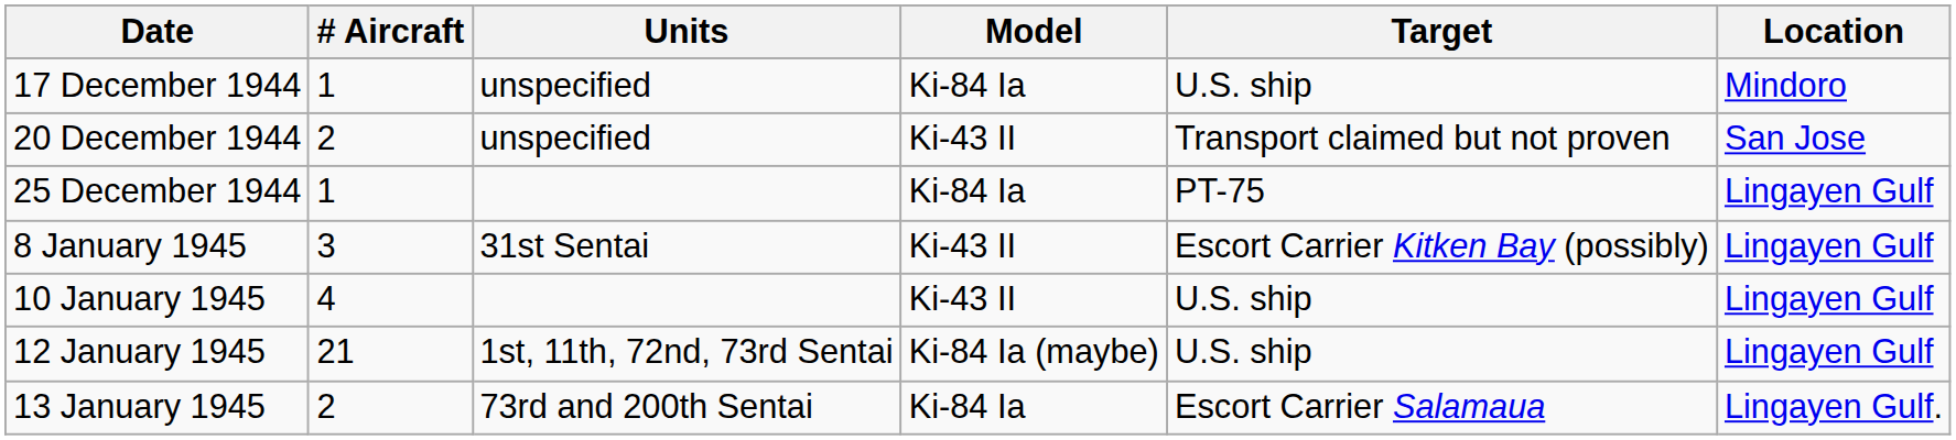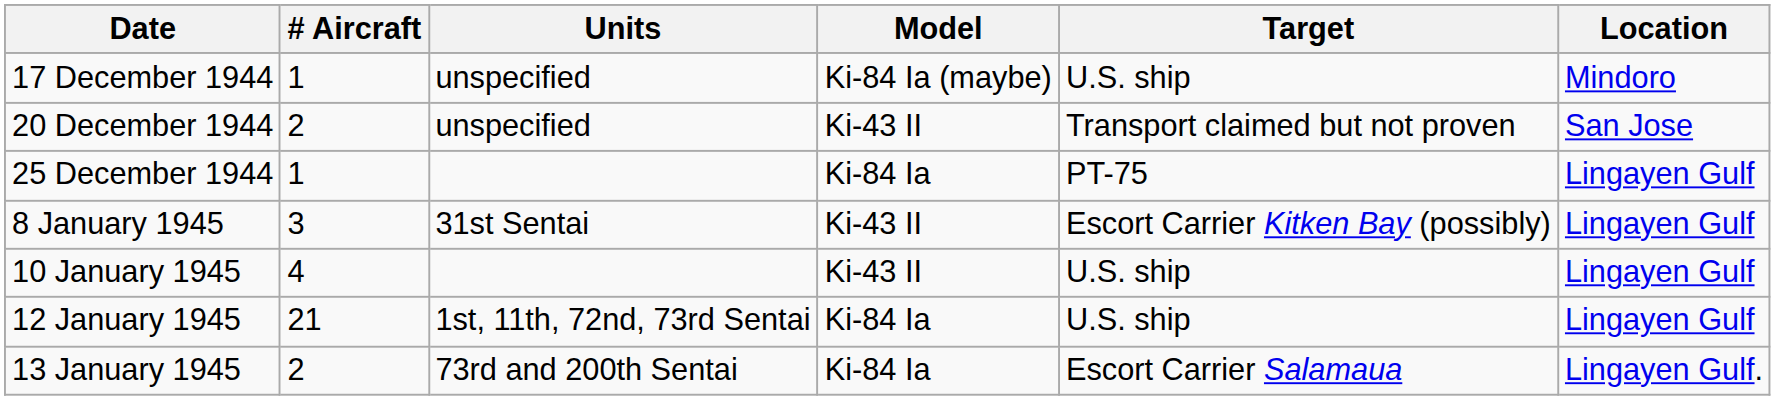17 December 1944 | Model: Ki-84 Ia -> Ki-84 Ia (maybe)
12 January 1945 | Model: Ki-84 Ia (maybe) -> Ki-84 Ia
